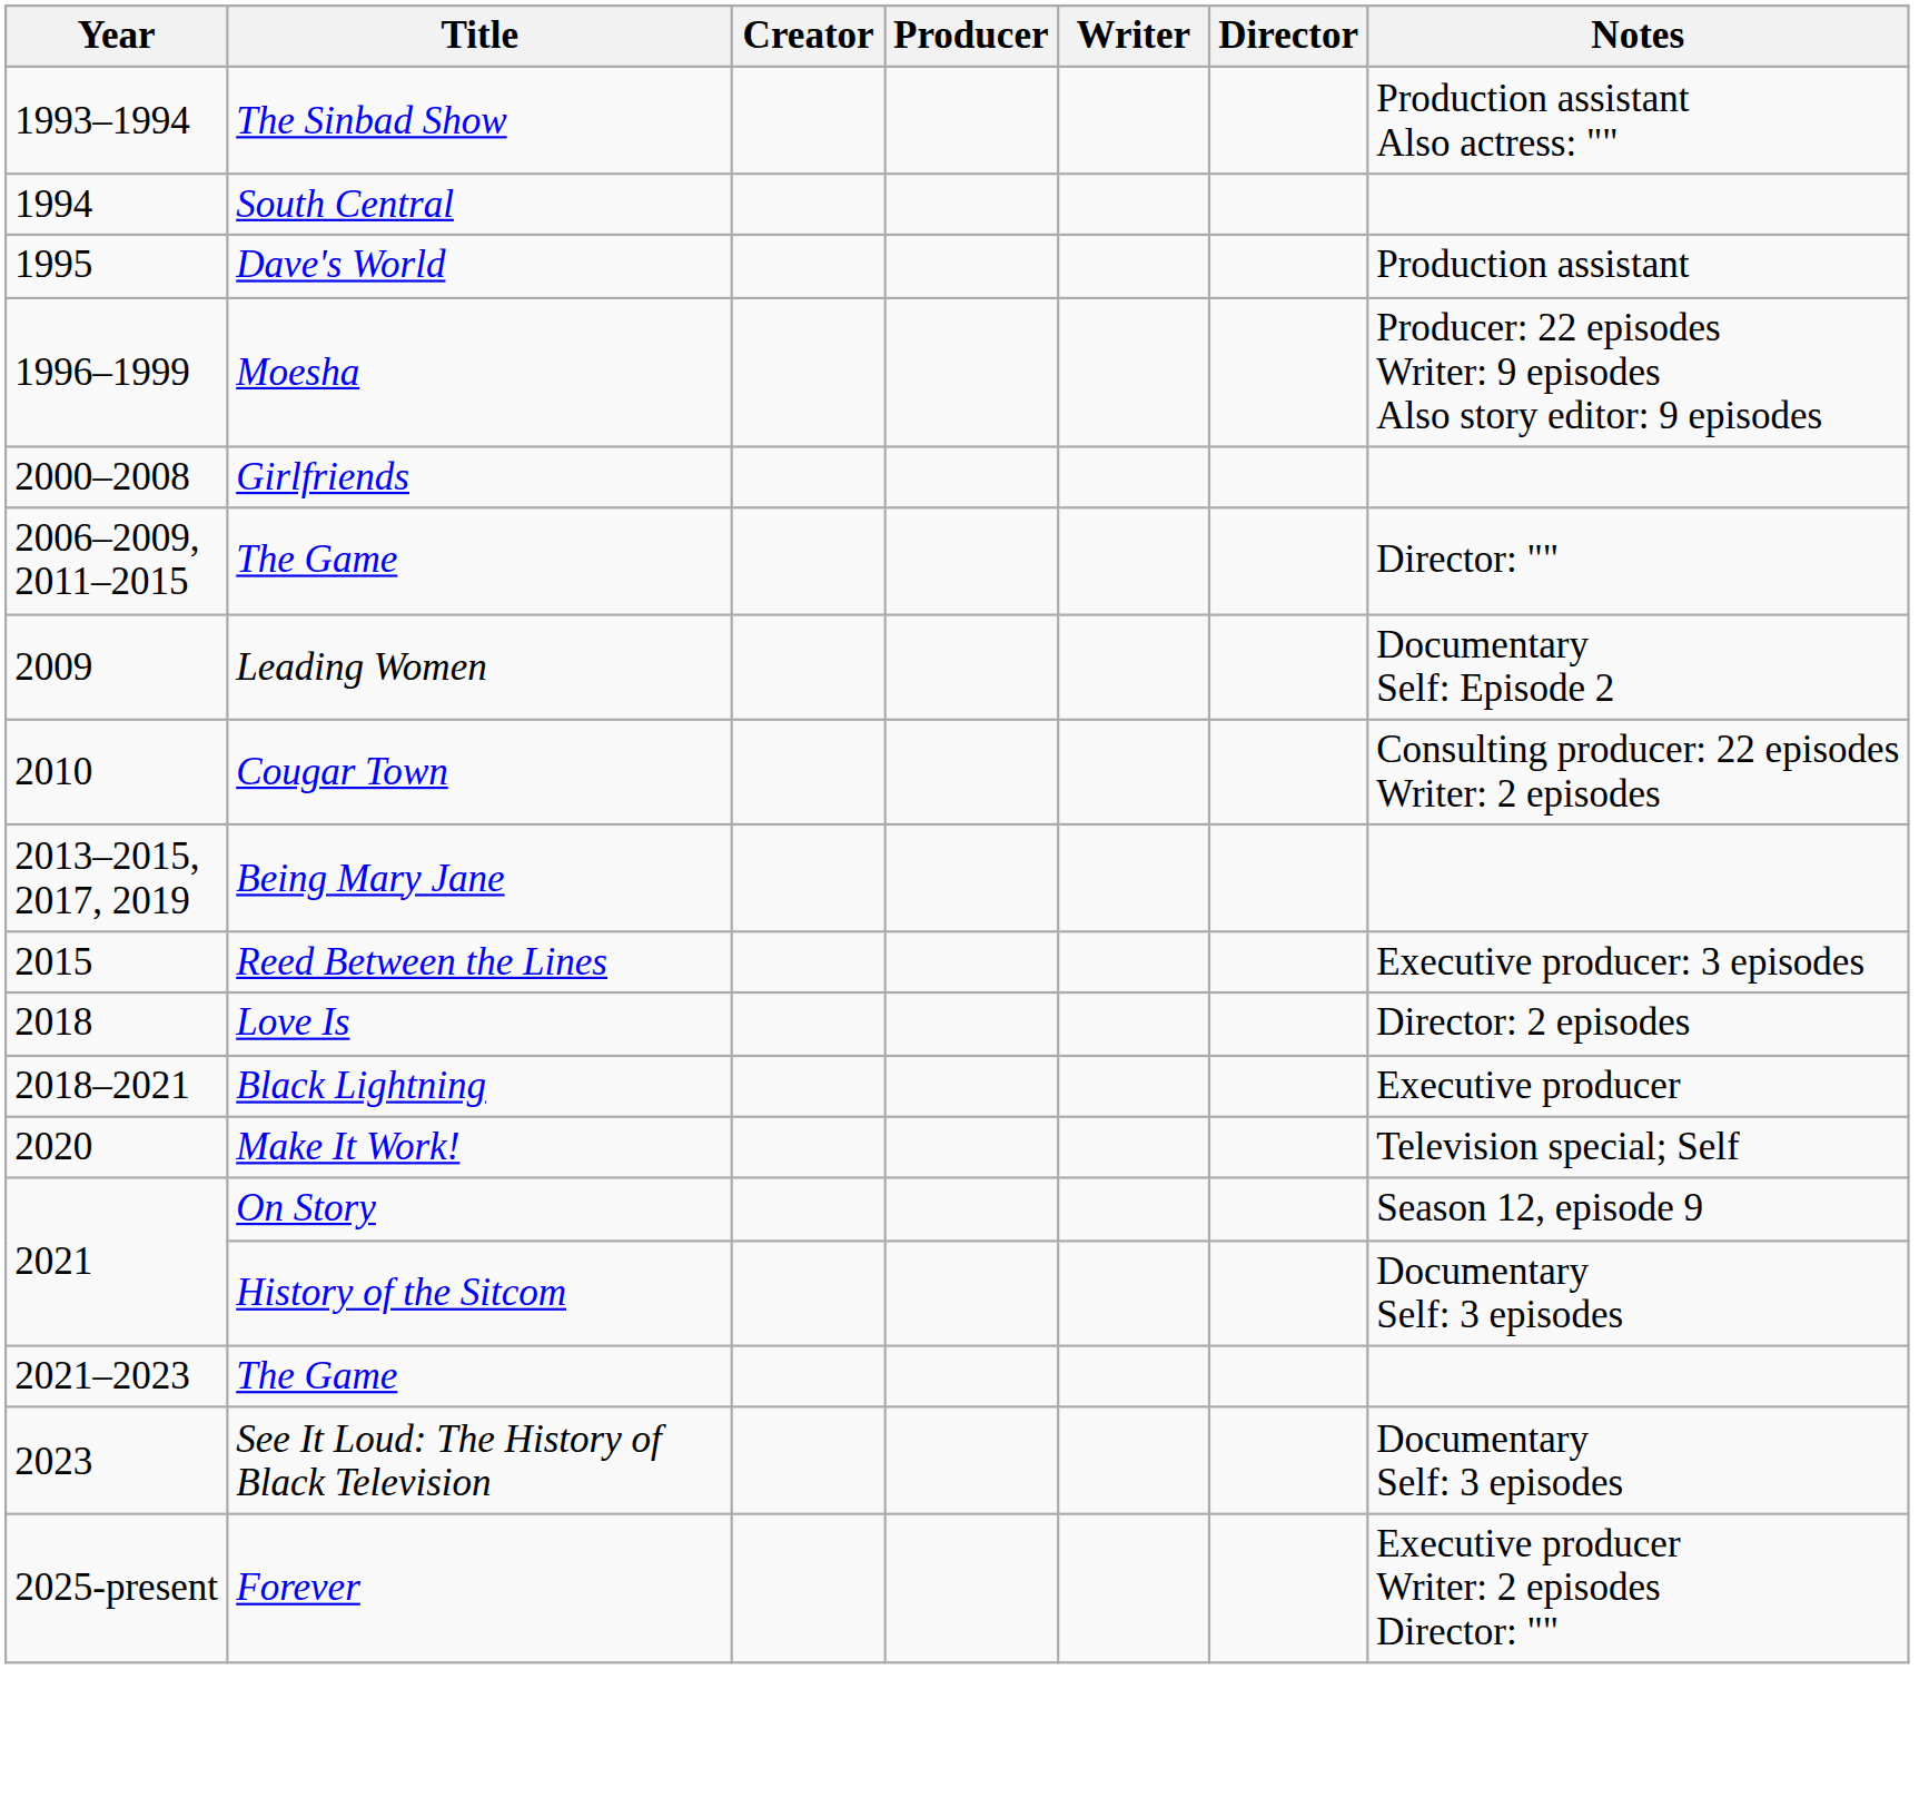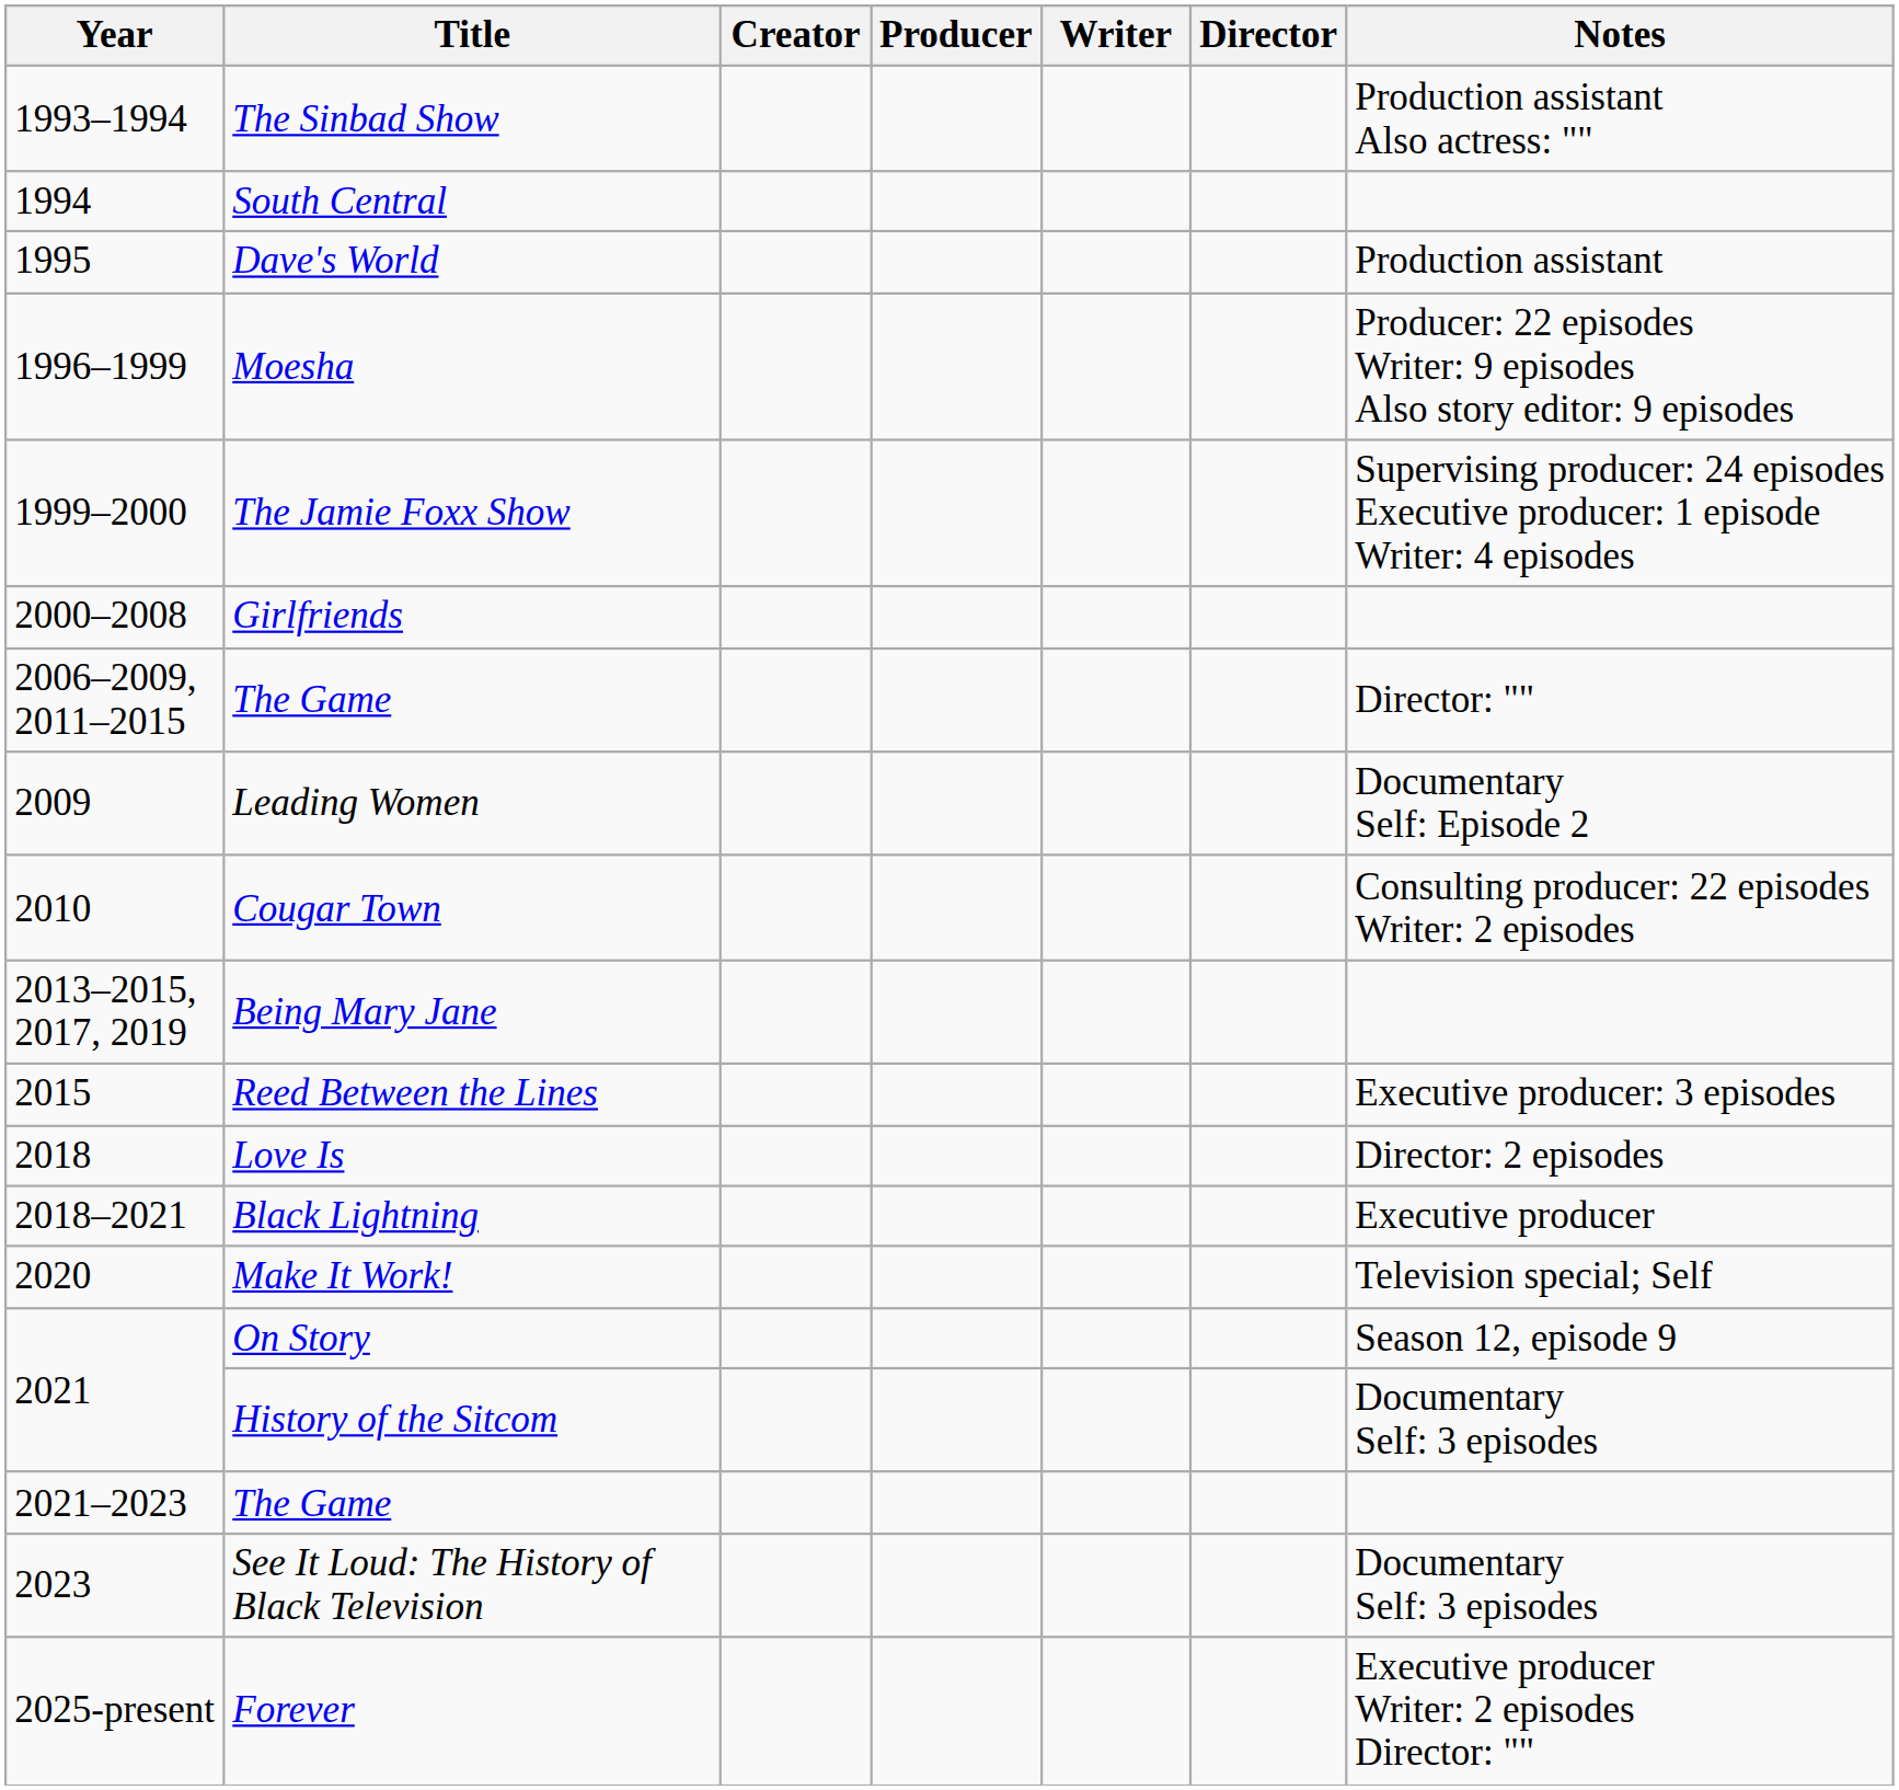+ row: 1999–2000 | The Jamie Foxx Show | Supervising producer: 24 episodes Executive producer: 1 episode Writer: 4 episodes
